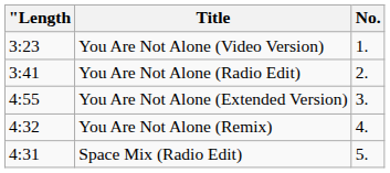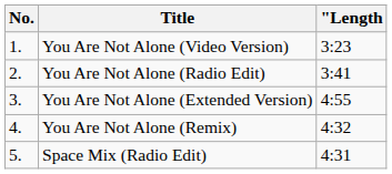columns swapped: No. <-> "Length
